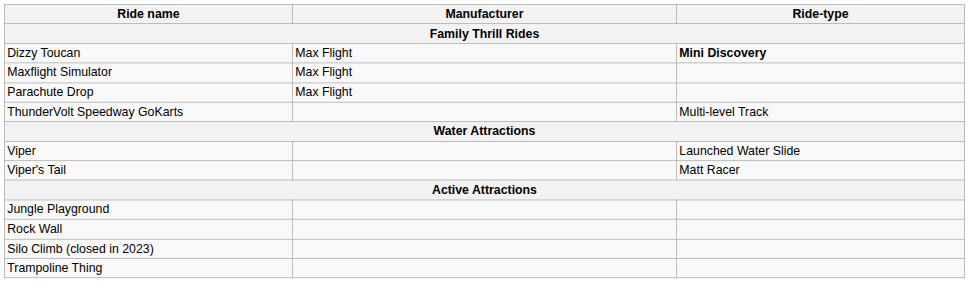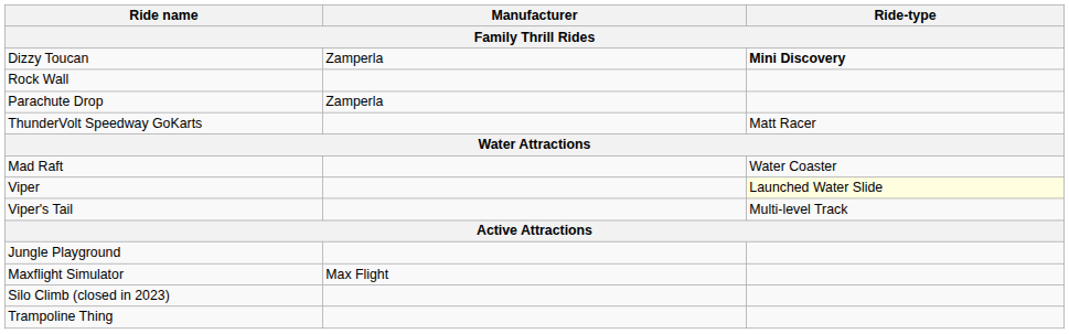Dizzy Toucan | Manufacturer: Max Flight -> Zamperla
rows swapped: Maxflight Simulator <-> Rock Wall
Parachute Drop | Manufacturer: Max Flight -> Zamperla
ThunderVolt Speedway GoKarts | Ride-type: Multi-level Track -> Matt Racer
+ row: Mad Raft | Water Coaster
Viper | Ride-type: no background -> lightyellow background
Viper's Tail | Ride-type: Matt Racer -> Multi-level Track
